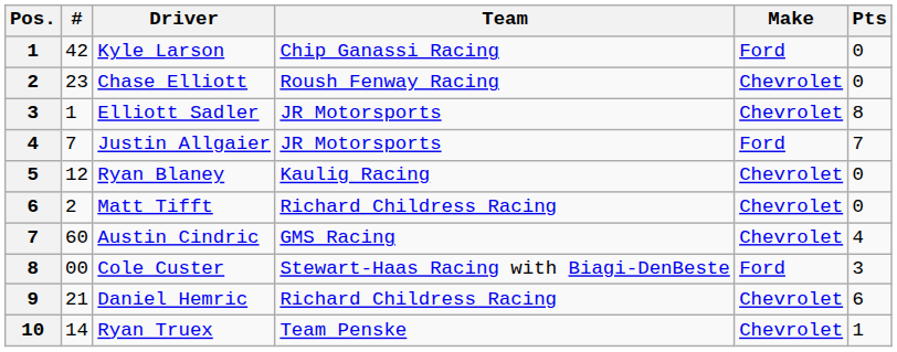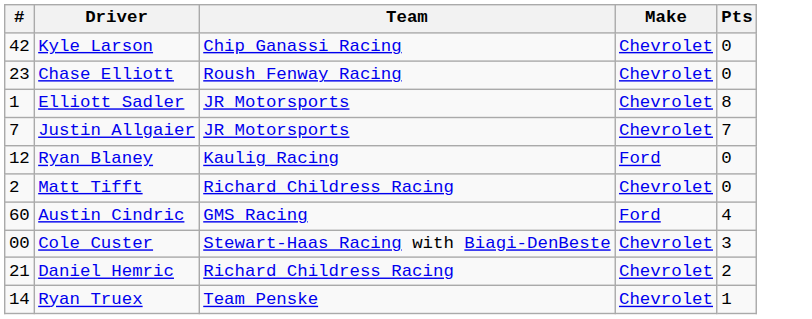- column: Pos. | 1 | 2 | 3 | 4 | 5 | 6 | 7 | 8 | 9 | 10
Kyle Larson | Make: Ford -> Chevrolet
Justin Allgaier | Make: Ford -> Chevrolet
Ryan Blaney | Make: Chevrolet -> Ford
Austin Cindric | Make: Chevrolet -> Ford
Cole Custer | Make: Ford -> Chevrolet
Daniel Hemric | Pts: 6 -> 2
